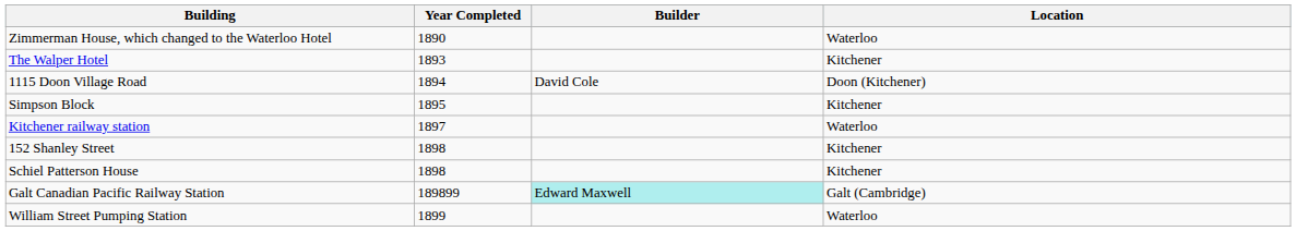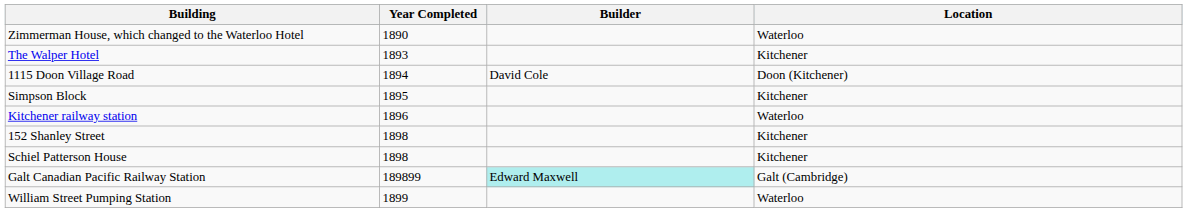Kitchener railway station | Year Completed: 1897 -> 1896
